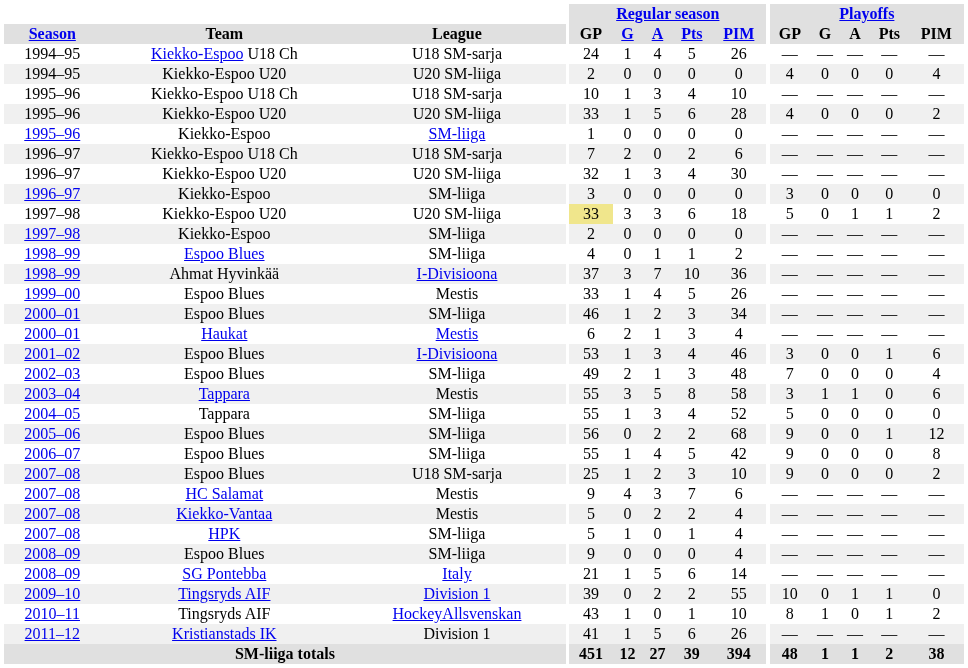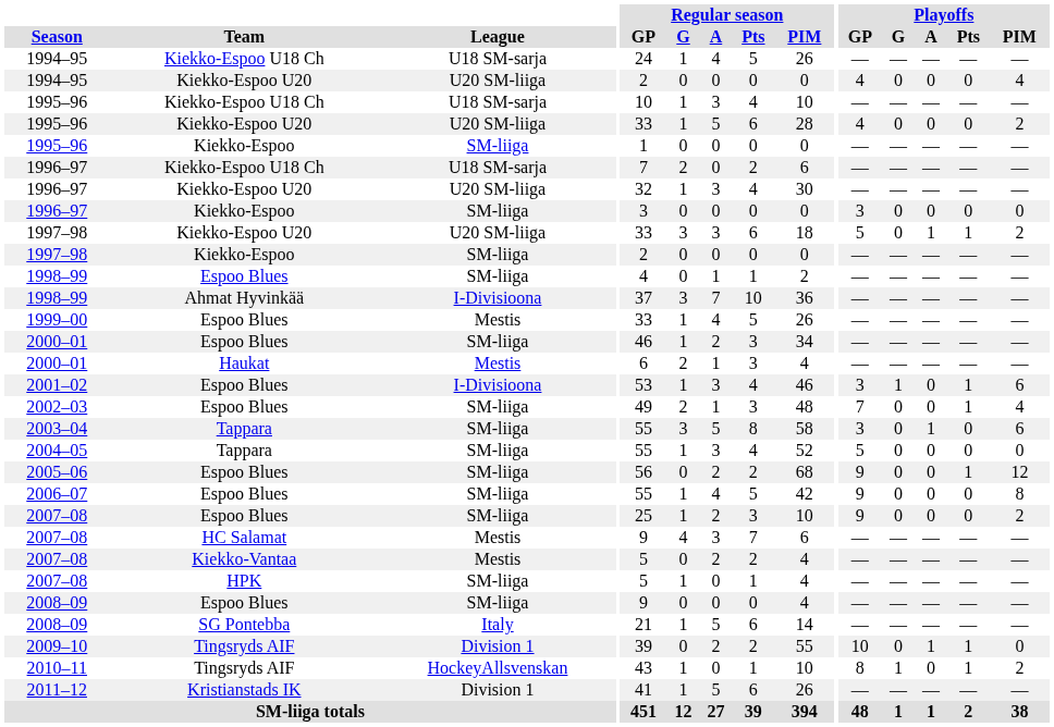1997–98 / Kiekko-Espoo U20 | Regular season / GP: khaki background -> no background
2001–02 | Playoffs / G: 0 -> 1
2002–03 | Playoffs / Pts: 0 -> 1
2003–04 | League: Mestis -> SM-liiga
2003–04 | Playoffs / G: 1 -> 0
2007–08 / Espoo Blues | League: U18 SM-sarja -> SM-liiga
